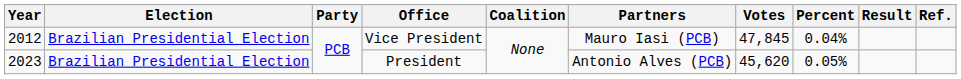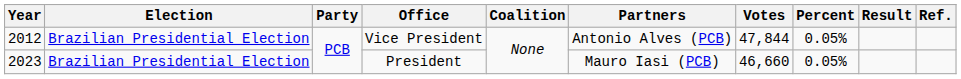Vice President | Partners: Mauro Iasi (PCB) -> Antonio Alves (PCB)
Vice President | Votes: 47,845 -> 47,844
Vice President | Percent: 0.04% -> 0.05%
President | Partners: Antonio Alves (PCB) -> Mauro Iasi (PCB)
President | Votes: 45,620 -> 46,660
